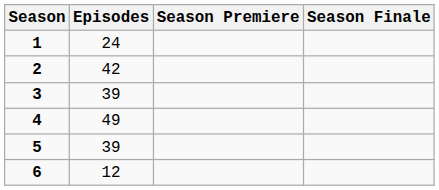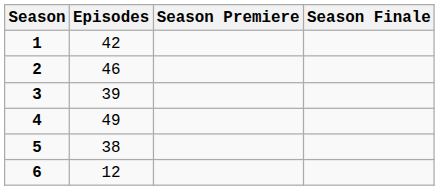1 | Episodes: 24 -> 42
2 | Episodes: 42 -> 46
5 | Episodes: 39 -> 38
